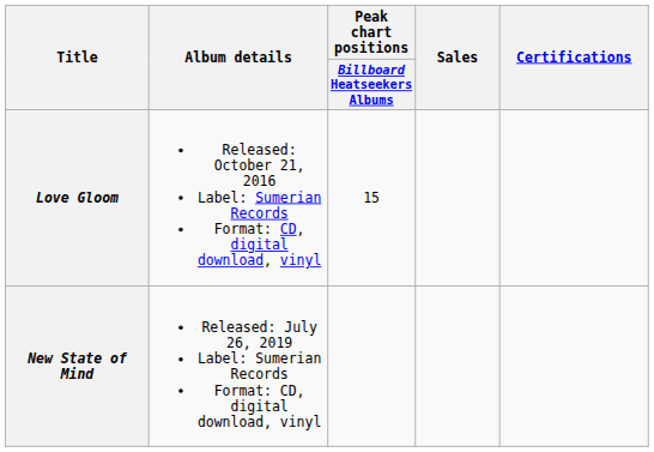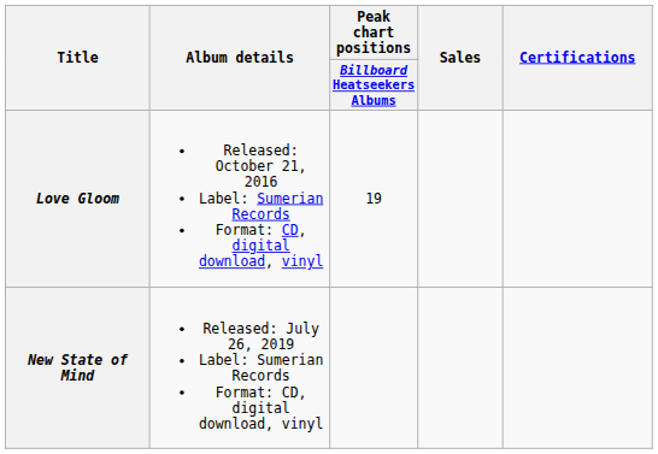Love Gloom | Peak chart positions / Billboard Heatseekers Albums: 15 -> 19
